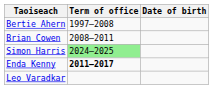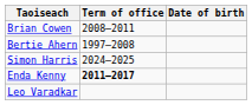rows swapped: Bertie Ahern <-> Brian Cowen
Simon Harris | Term of office: lightgreen background -> no background
